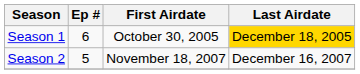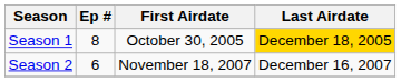Season 1 | Ep #: 6 -> 8
Season 2 | Ep #: 5 -> 6
